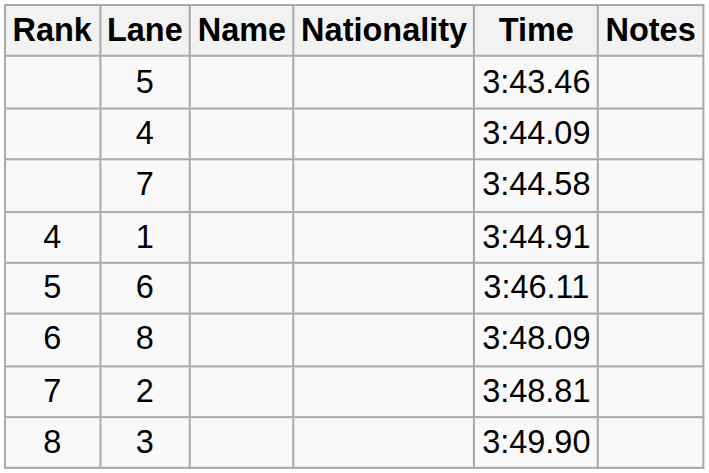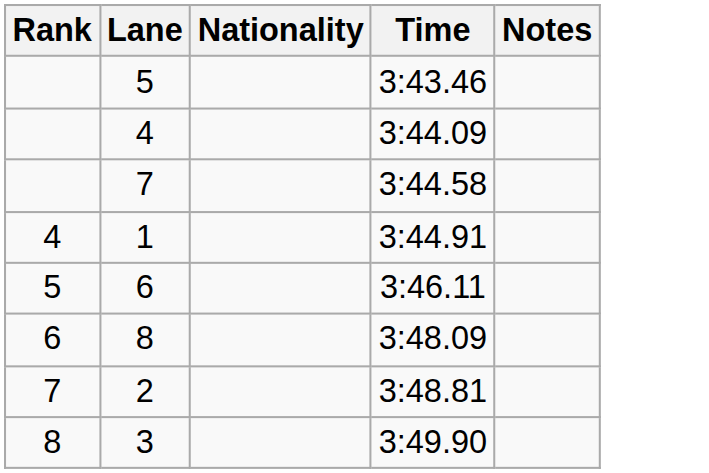- column: Name
